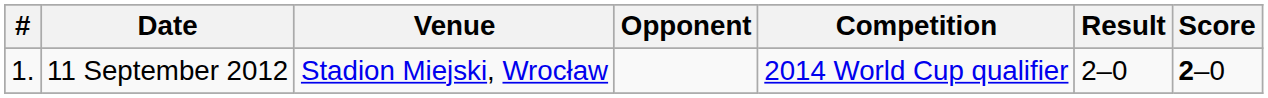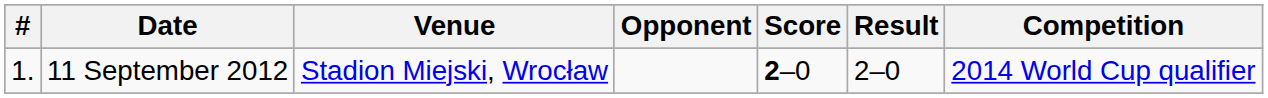columns swapped: Score <-> Competition
